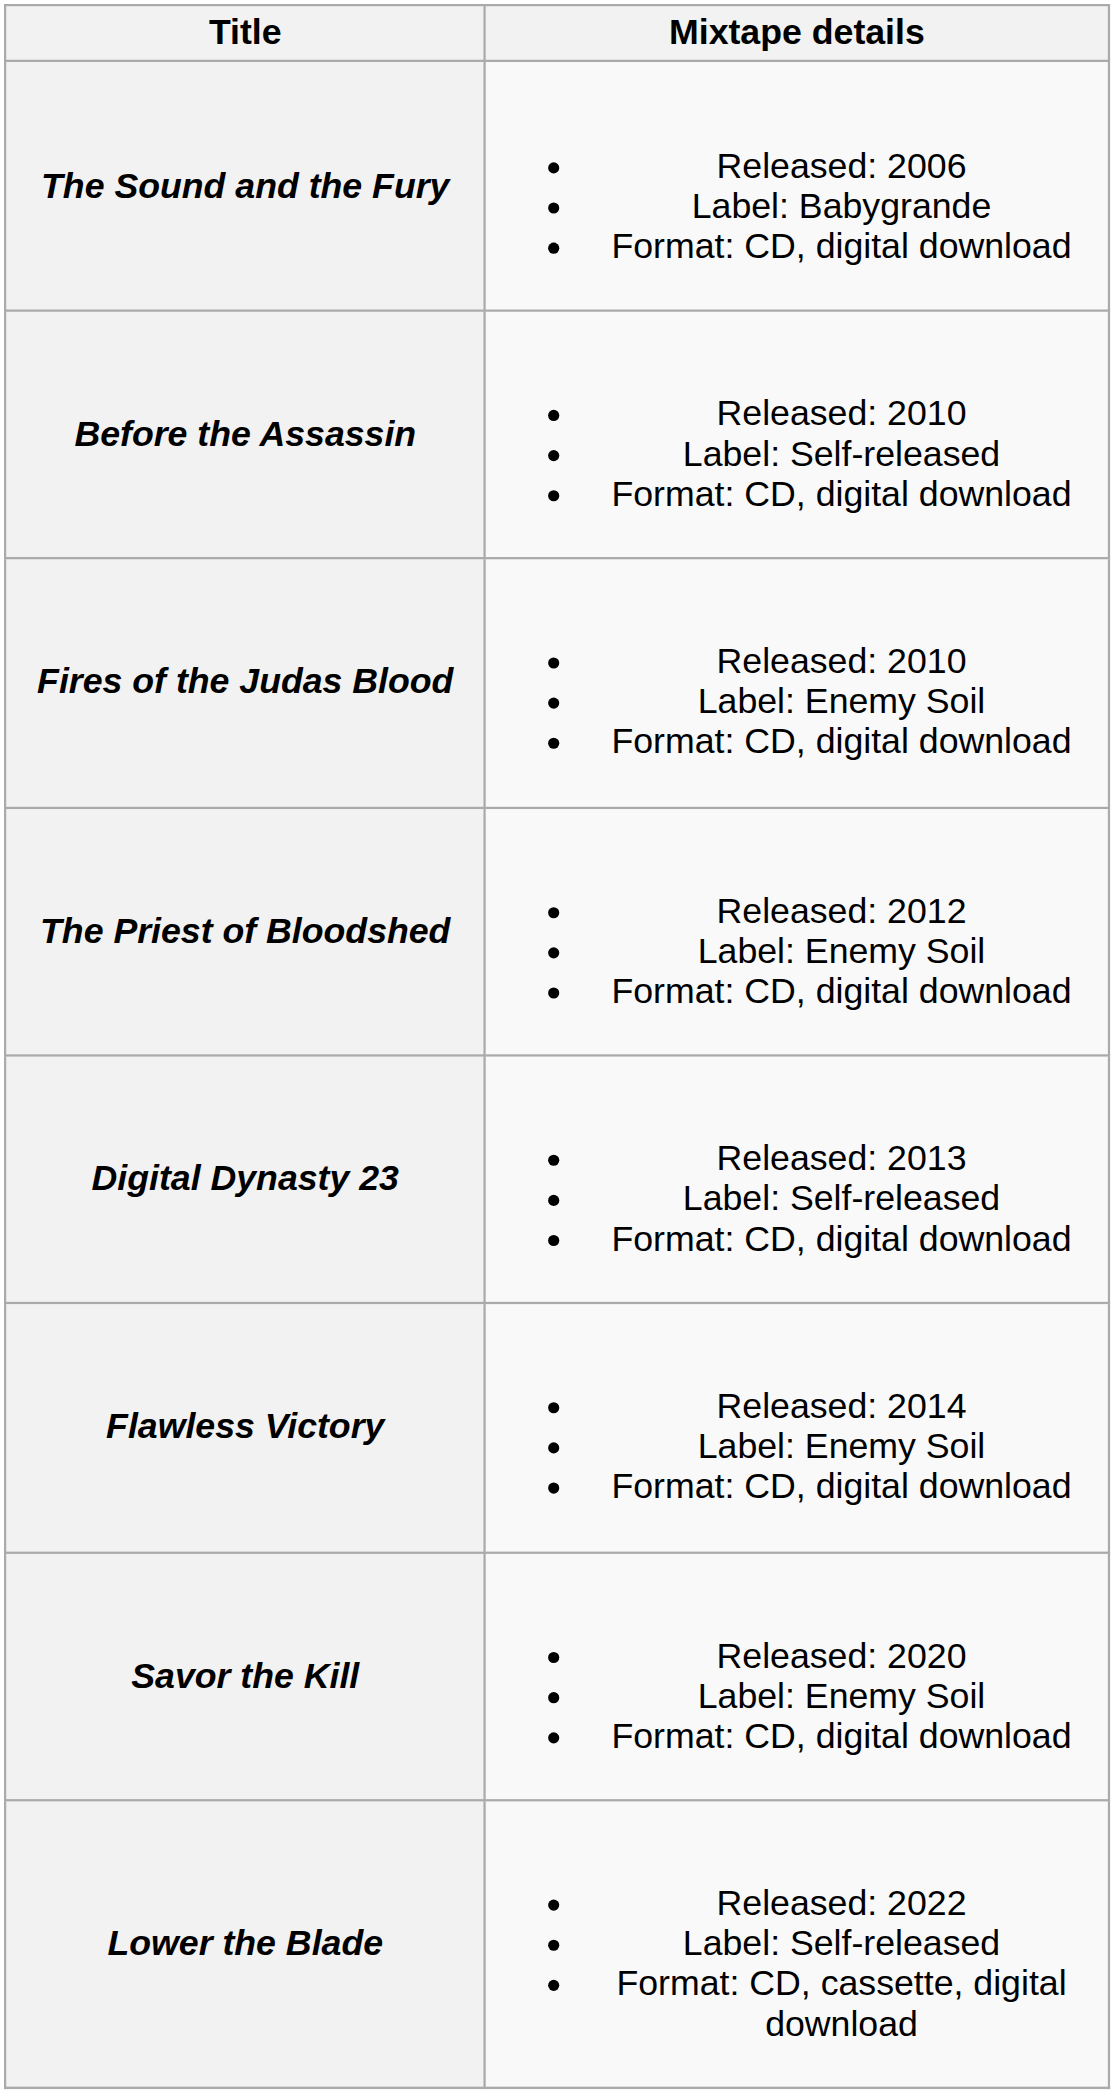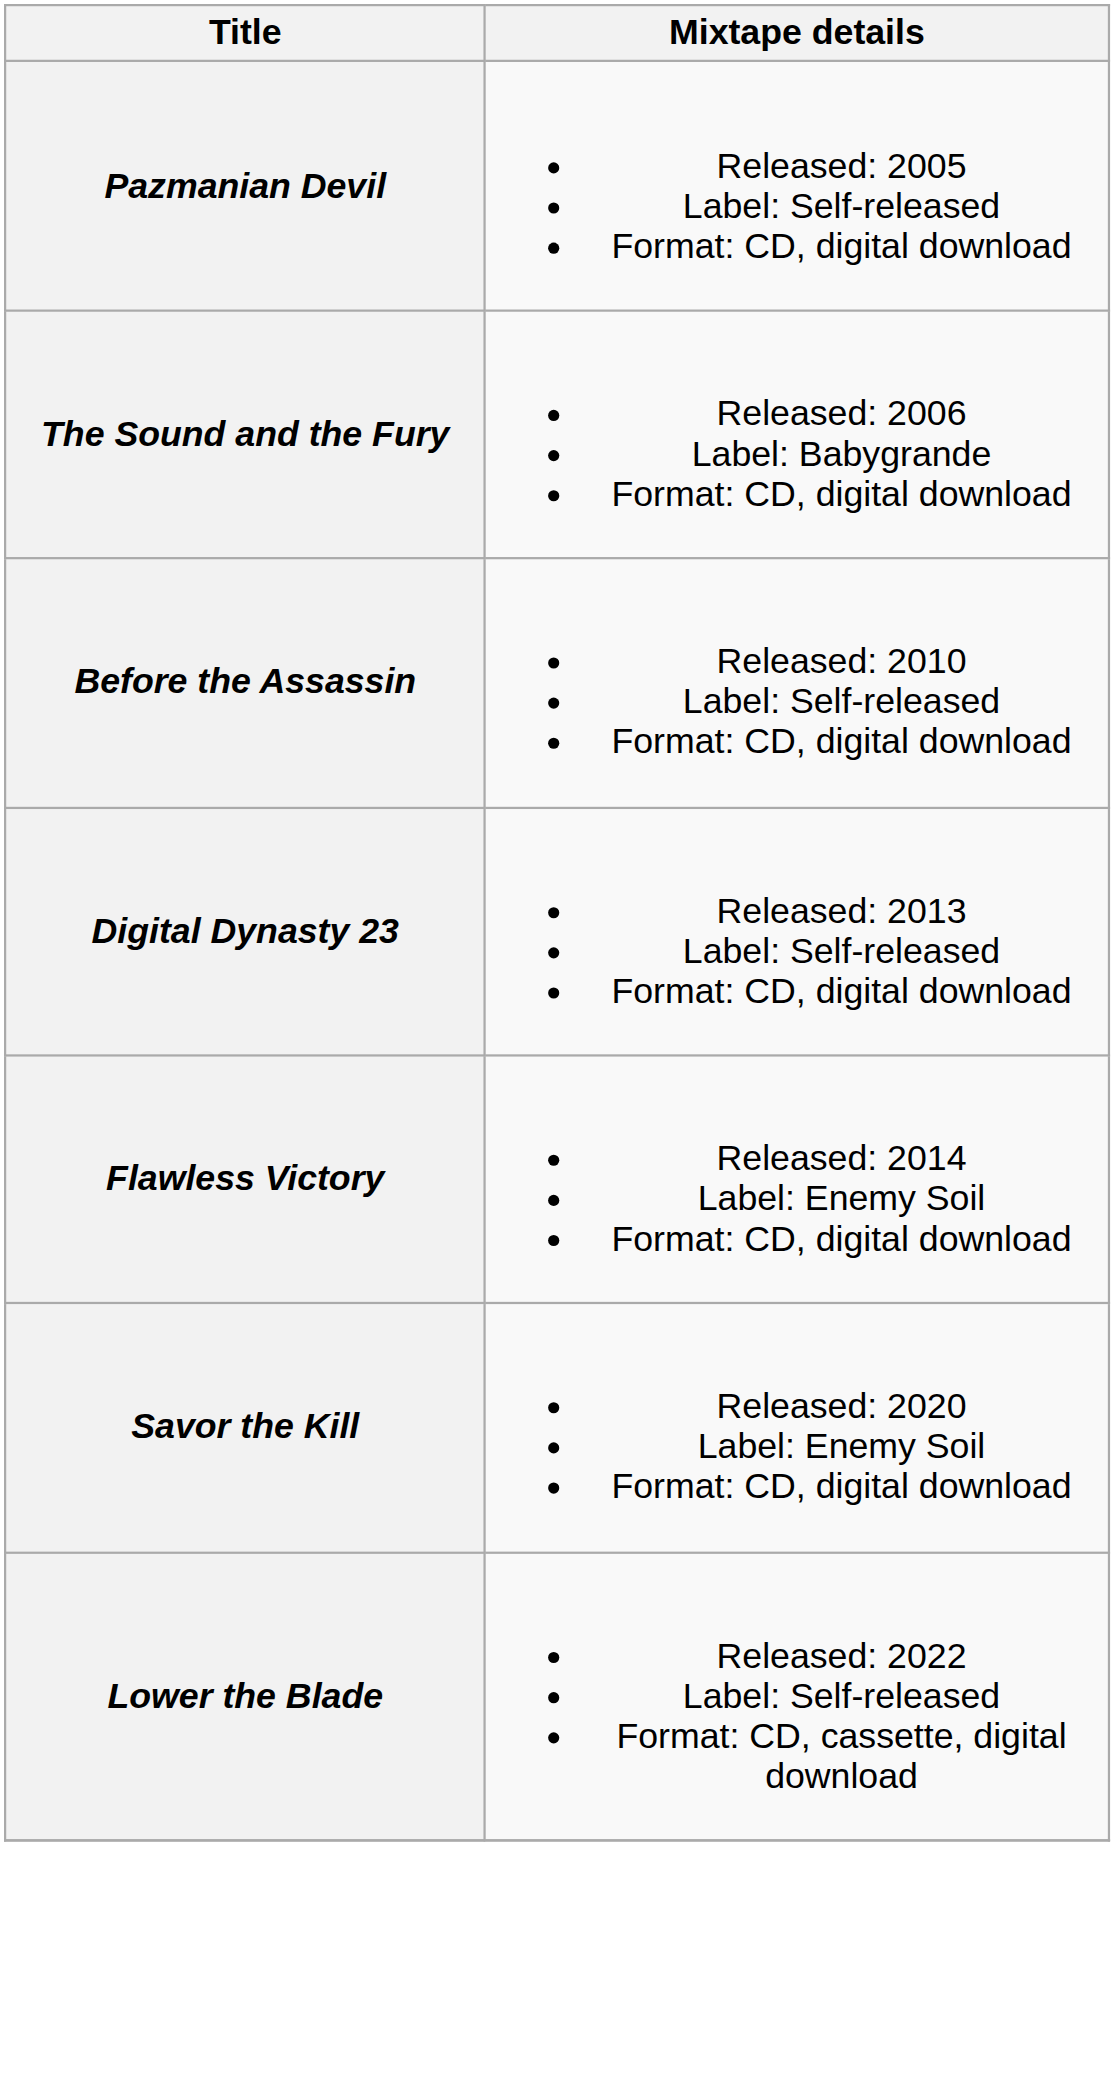+ row: Pazmanian Devil | Released: 2005 Label: Self-released Format: CD, digital download
- row: Fires of the Judas Blood | Released: 2010 Label: Enemy Soil Format: CD, digital download
- row: The Priest of Bloodshed | Released: 2012 Label: Enemy Soil Format: CD, digital download
